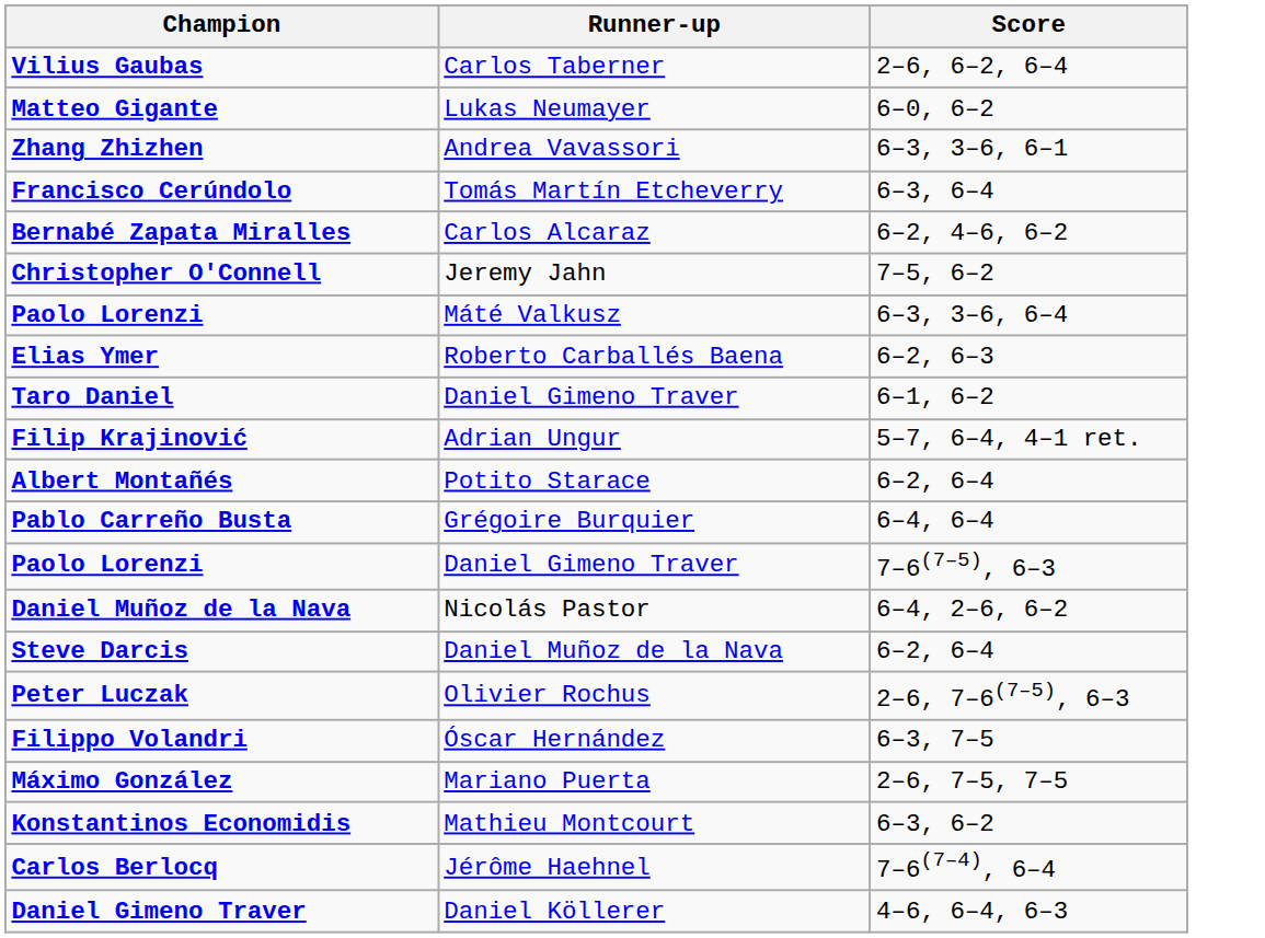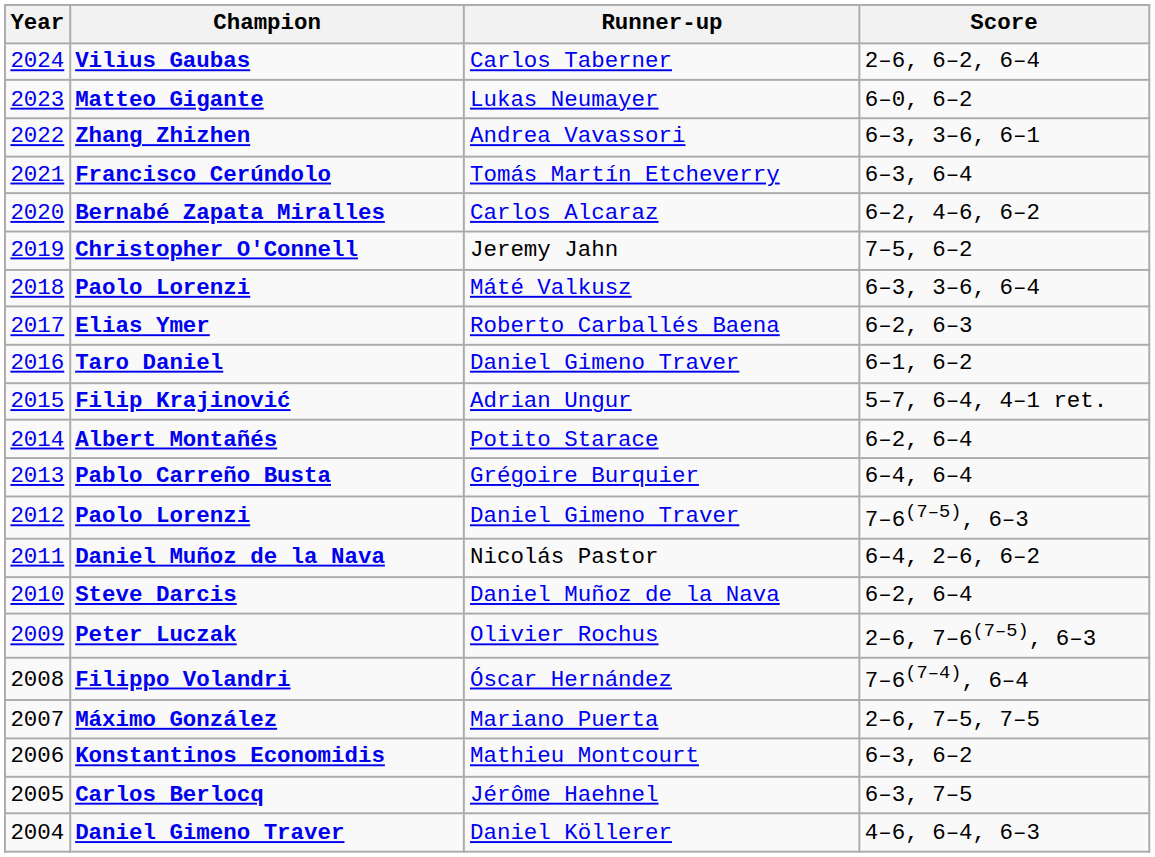+ column: Year | 2024 | 2023 | 2022 | 2021 | 2020 | 2019 | 2018 | 2017 | 2016 | 2015 | 2014 | 2013 | 2012 | 2011 | 2010 | 2009 | 2008 | 2007 | 2006 | 2005 | 2004
Filippo Volandri | Score: 6–3, 7–5 -> 7–6(7–4), 6–4
Carlos Berlocq | Score: 7–6(7–4), 6–4 -> 6–3, 7–5
